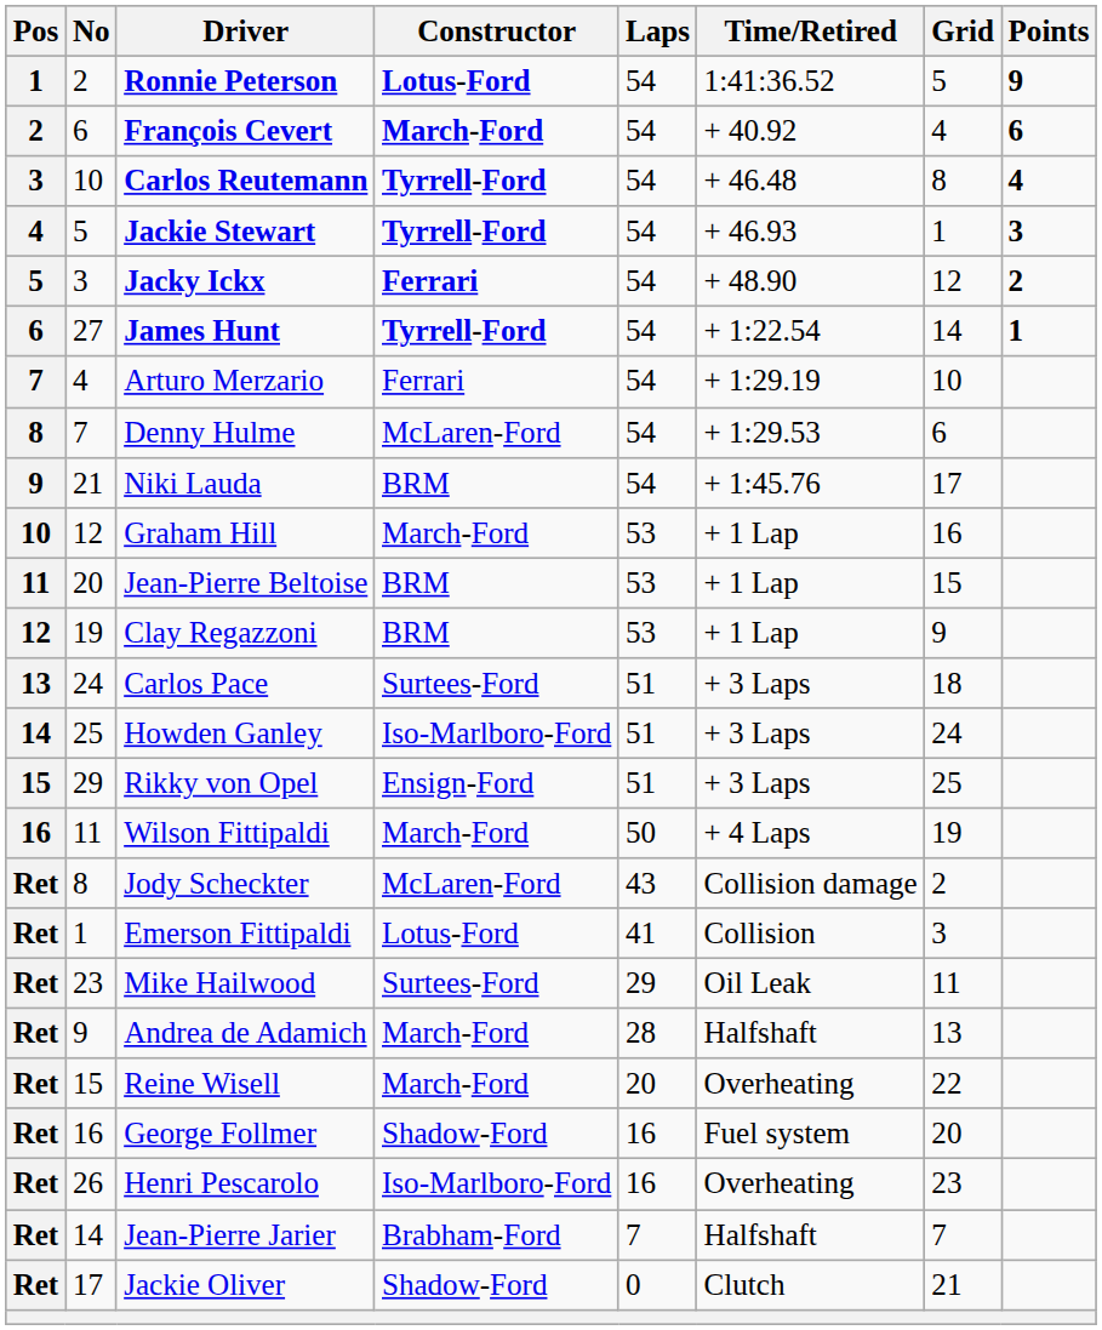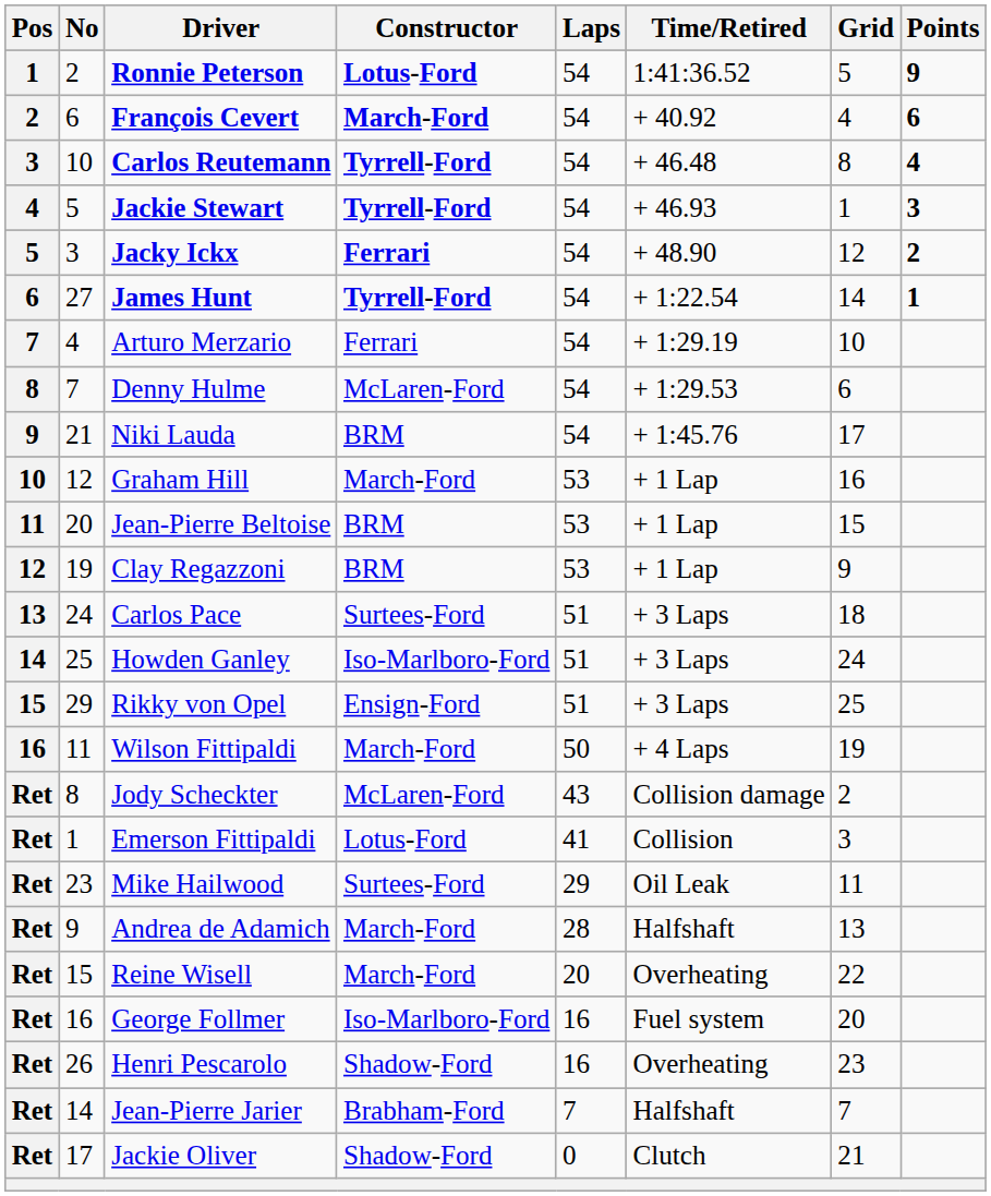George Follmer | Constructor: Shadow-Ford -> Iso-Marlboro-Ford
Henri Pescarolo | Constructor: Iso-Marlboro-Ford -> Shadow-Ford
